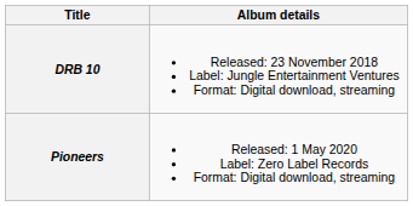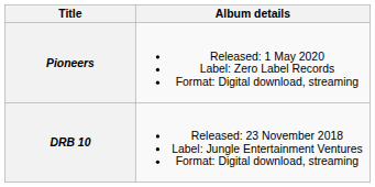rows swapped: DRB 10 <-> Pioneers
